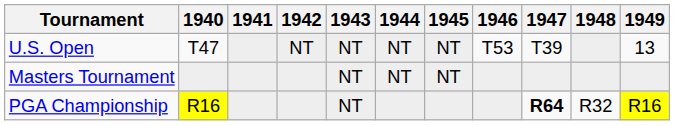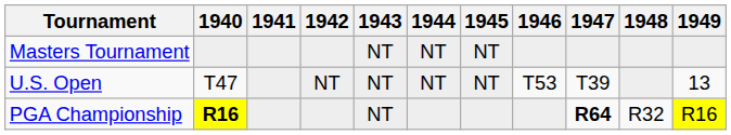rows swapped: Masters Tournament <-> U.S. Open
PGA Championship | 1940: normal -> bold
